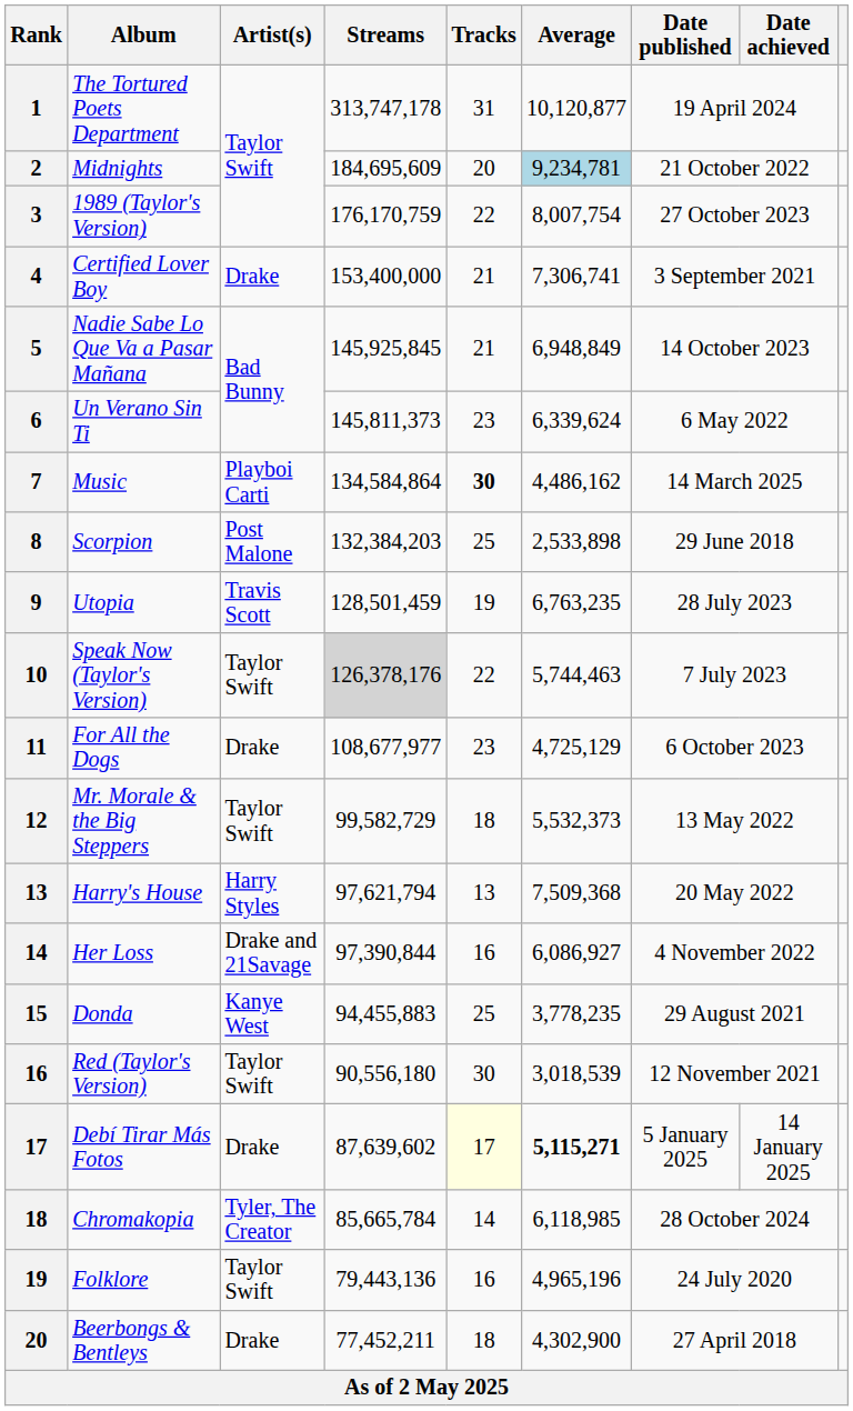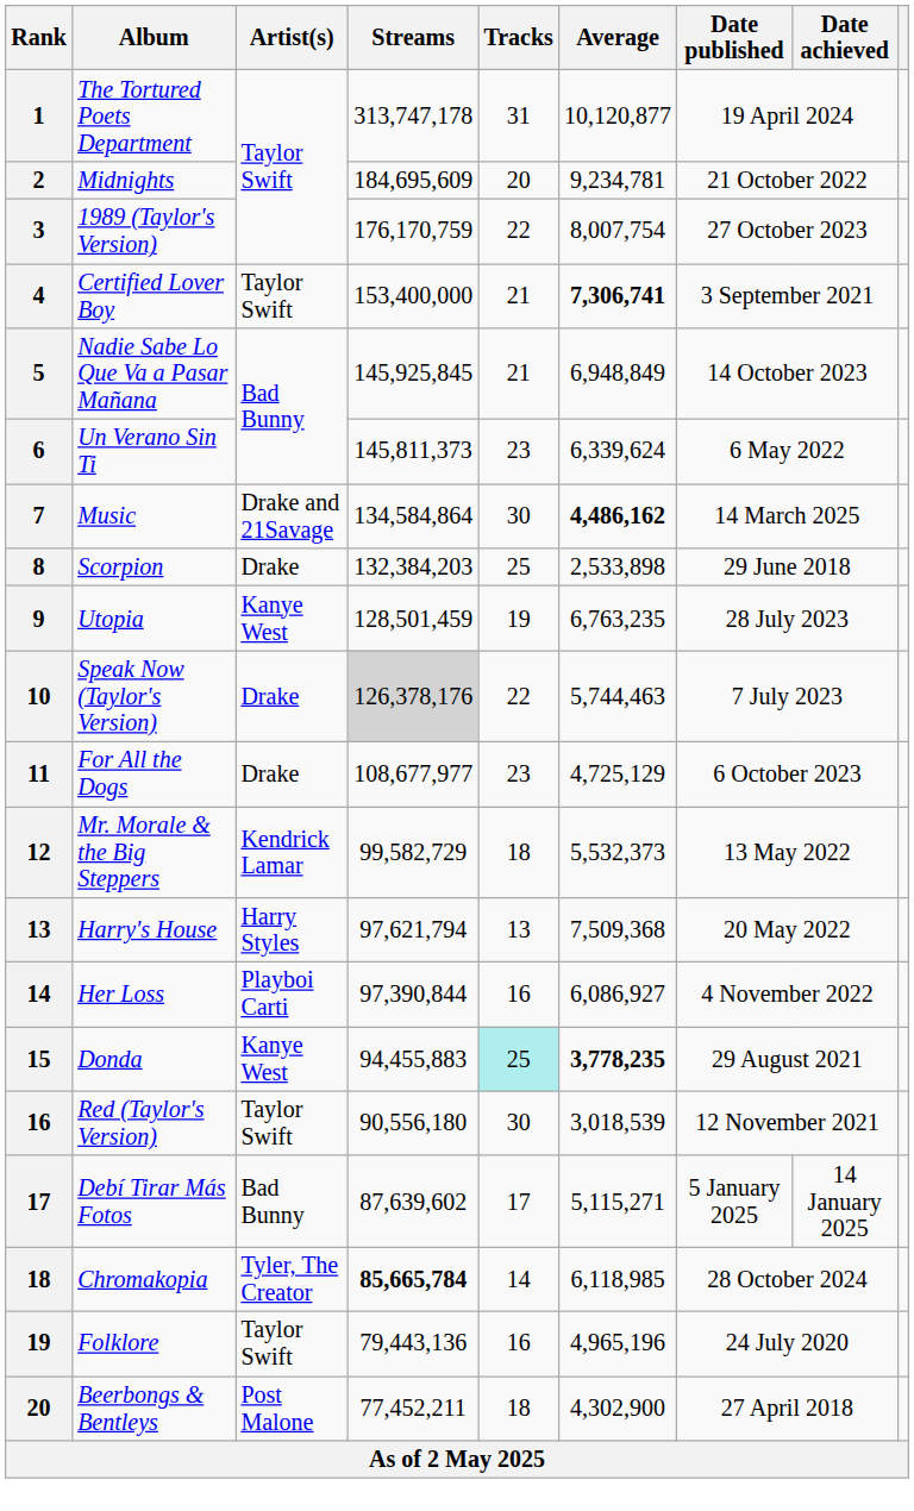Midnights | Average: lightblue background -> no background
Certified Lover Boy | Artist(s): Drake -> Taylor Swift
Certified Lover Boy | Average: normal -> bold
Music | Artist(s): Playboi Carti -> Drake and 21Savage
Music | Tracks: bold -> normal
Music | Average: normal -> bold
Scorpion | Artist(s): Post Malone -> Drake
Utopia | Artist(s): Travis Scott -> Kanye West
Speak Now (Taylor's Version) | Artist(s): Taylor Swift -> Drake
Mr. Morale & the Big Steppers | Artist(s): Taylor Swift -> Kendrick Lamar
Her Loss | Artist(s): Drake and 21Savage -> Playboi Carti
Donda | Tracks: no background -> paleturquoise background
Donda | Average: normal -> bold
Debí Tirar Más Fotos | Artist(s): Drake -> Bad Bunny
Debí Tirar Más Fotos | Tracks: lightyellow background -> no background
Debí Tirar Más Fotos | Average: bold -> normal
Chromakopia | Streams: normal -> bold
Beerbongs & Bentleys | Artist(s): Drake -> Post Malone
